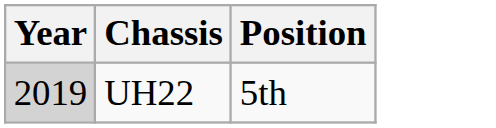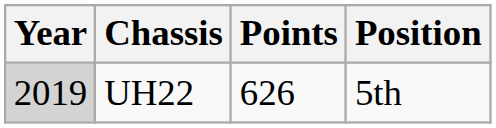+ column: Points | 626
